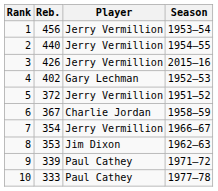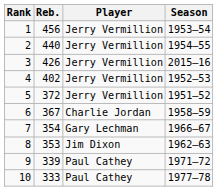4 | Player: Gary Lechman -> Jerry Vermillion
7 | Player: Jerry Vermillion -> Gary Lechman
